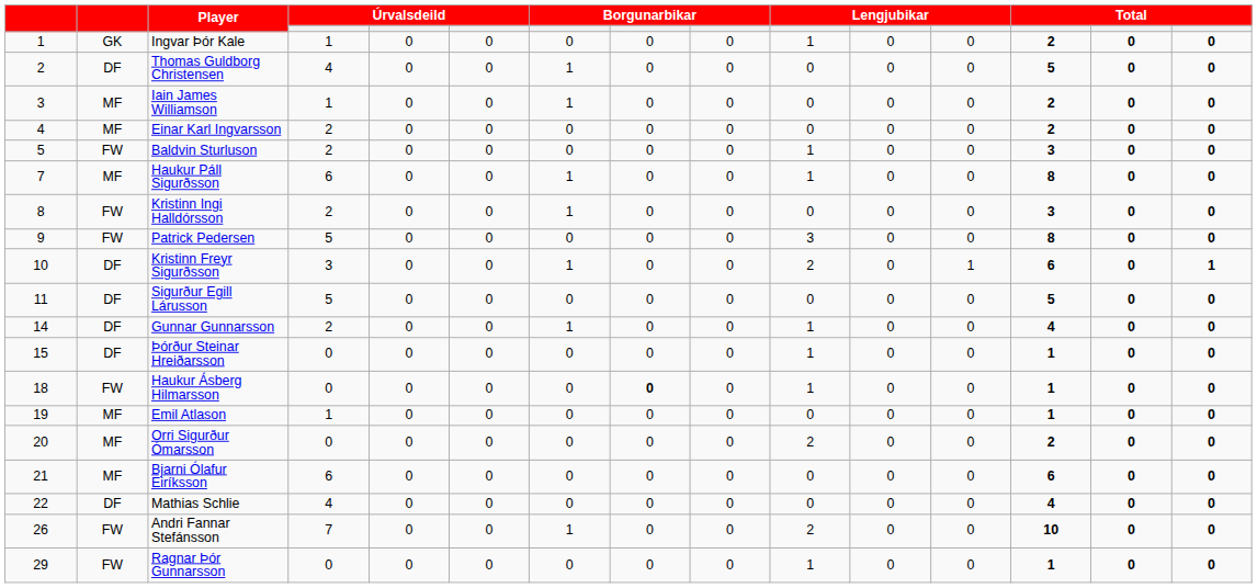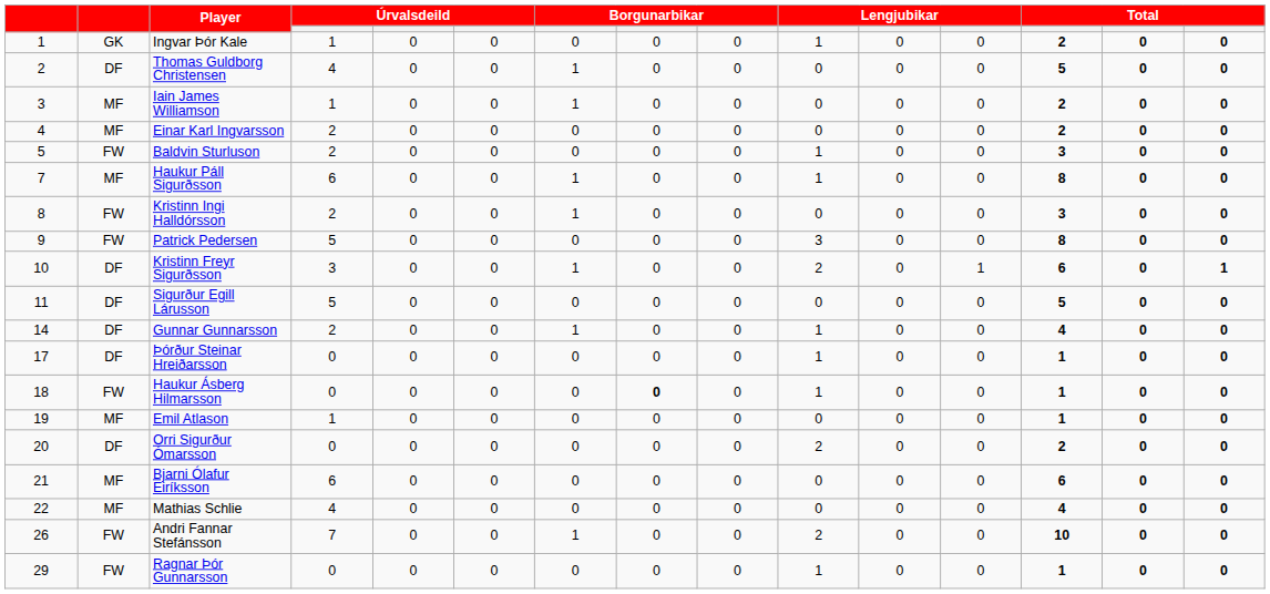Þórður Steinar Hreiðarsson | column 1: 15 -> 17
Orri Sigurður Ómarsson | column 2: MF -> DF
Mathias Schlie | column 2: DF -> MF
